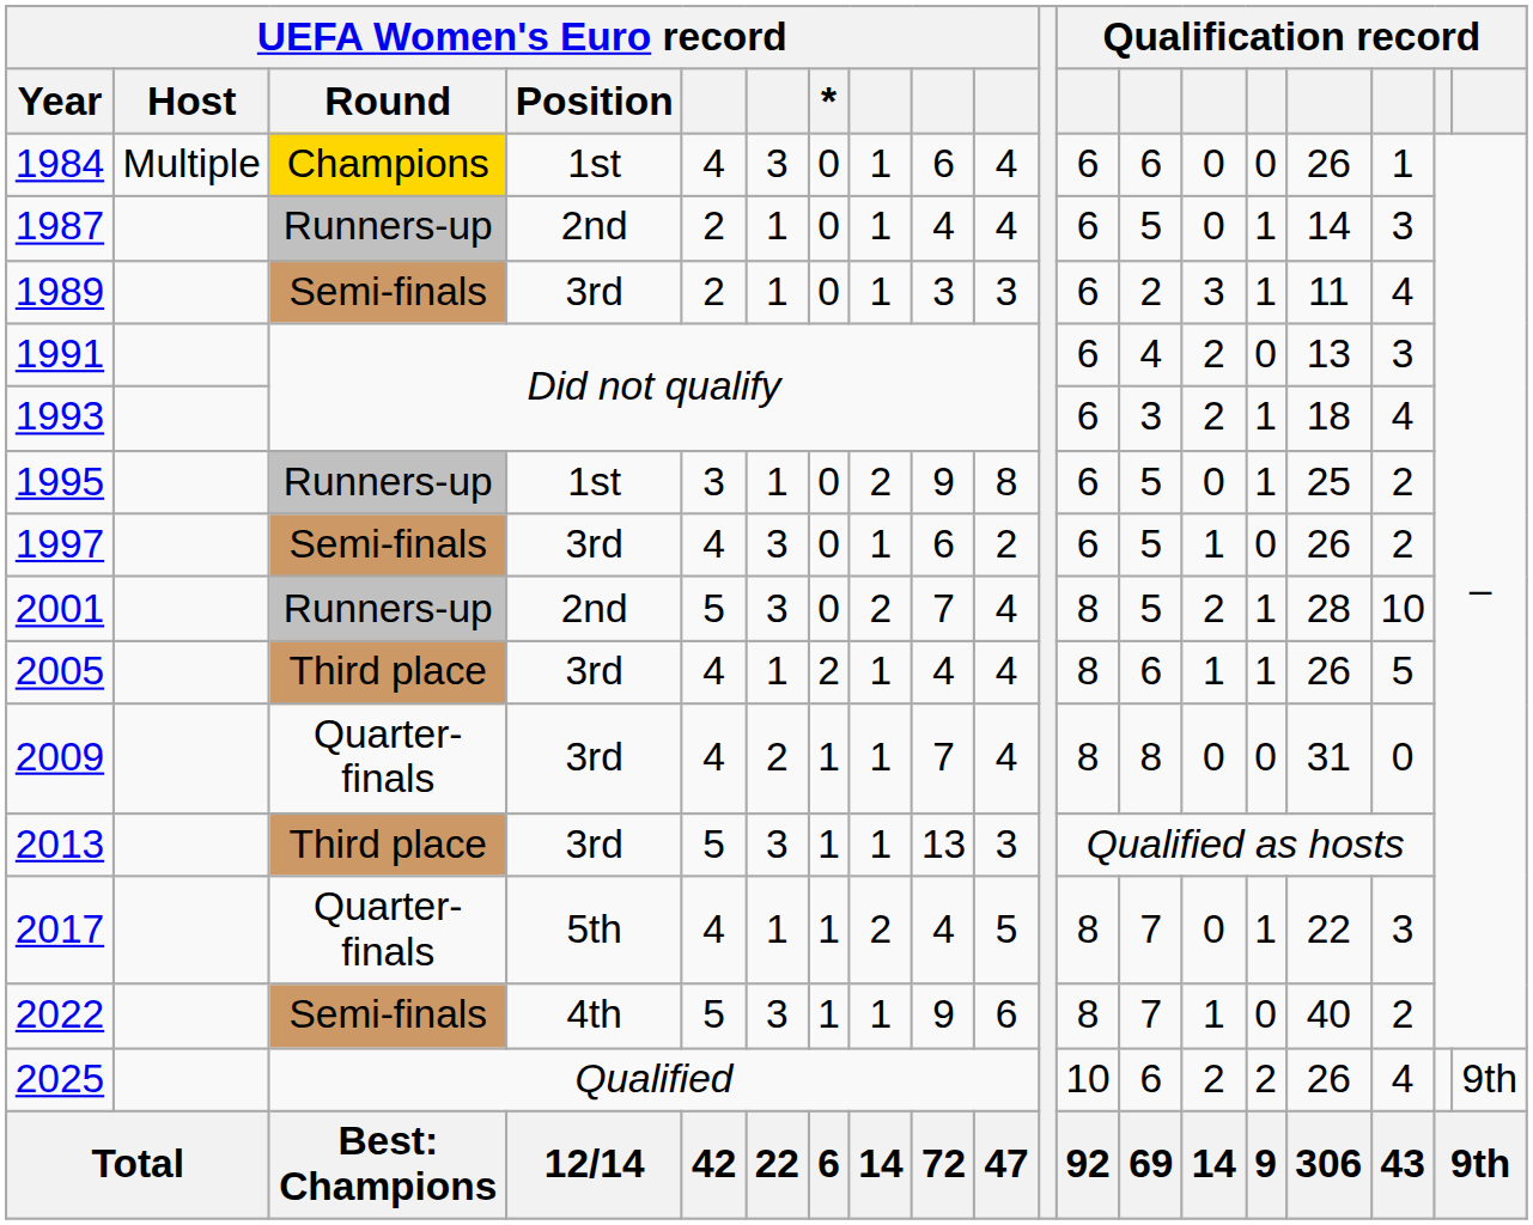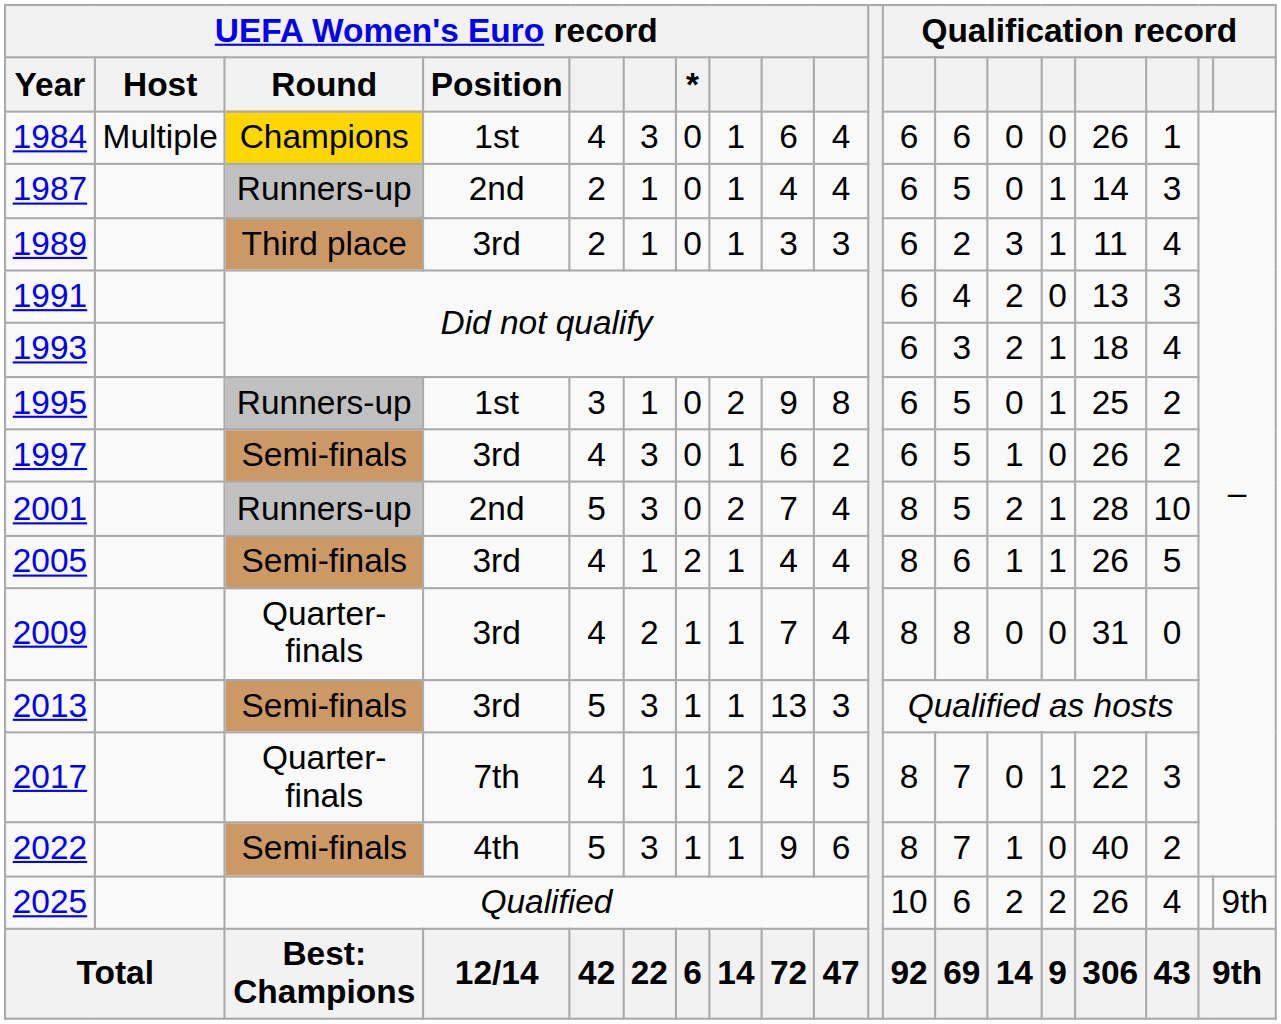1989 | UEFA Women's Euro record / Round: Semi-finals -> Third place
2005 | UEFA Women's Euro record / Round: Third place -> Semi-finals
2013 | UEFA Women's Euro record / Round: Third place -> Semi-finals
2017 | UEFA Women's Euro record / Position: 5th -> 7th
